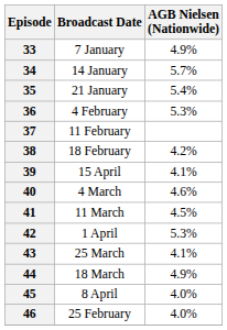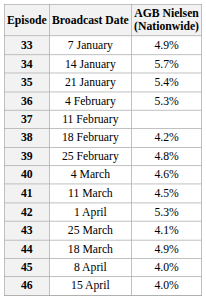39 | Broadcast Date: 15 April -> 25 February
39 | AGB Nielsen (Nationwide): 4.1% -> 4.8%
46 | Broadcast Date: 25 February -> 15 April
